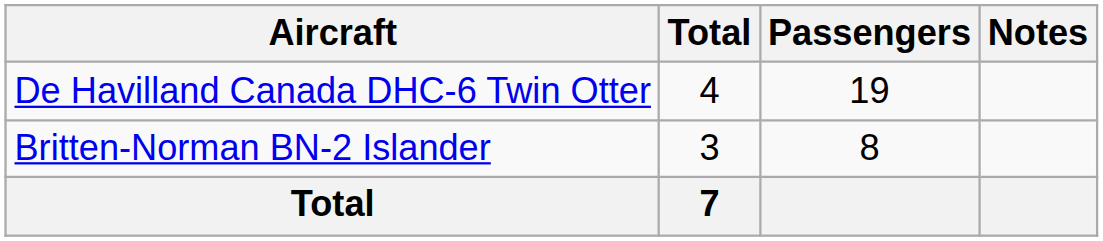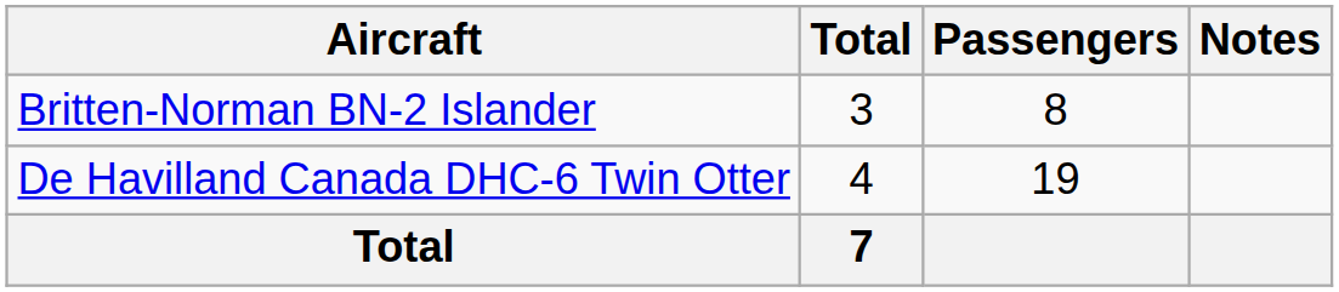rows swapped: De Havilland Canada DHC-6 Twin Otter <-> Britten-Norman BN-2 Islander
